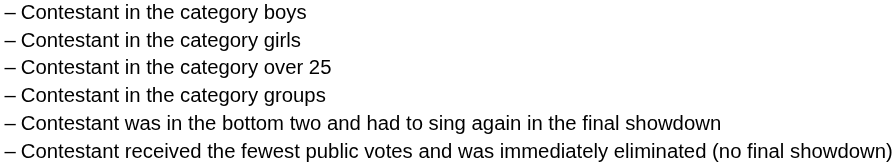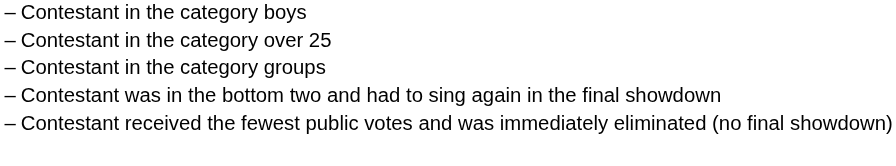- row: – | Contestant in the category girls
